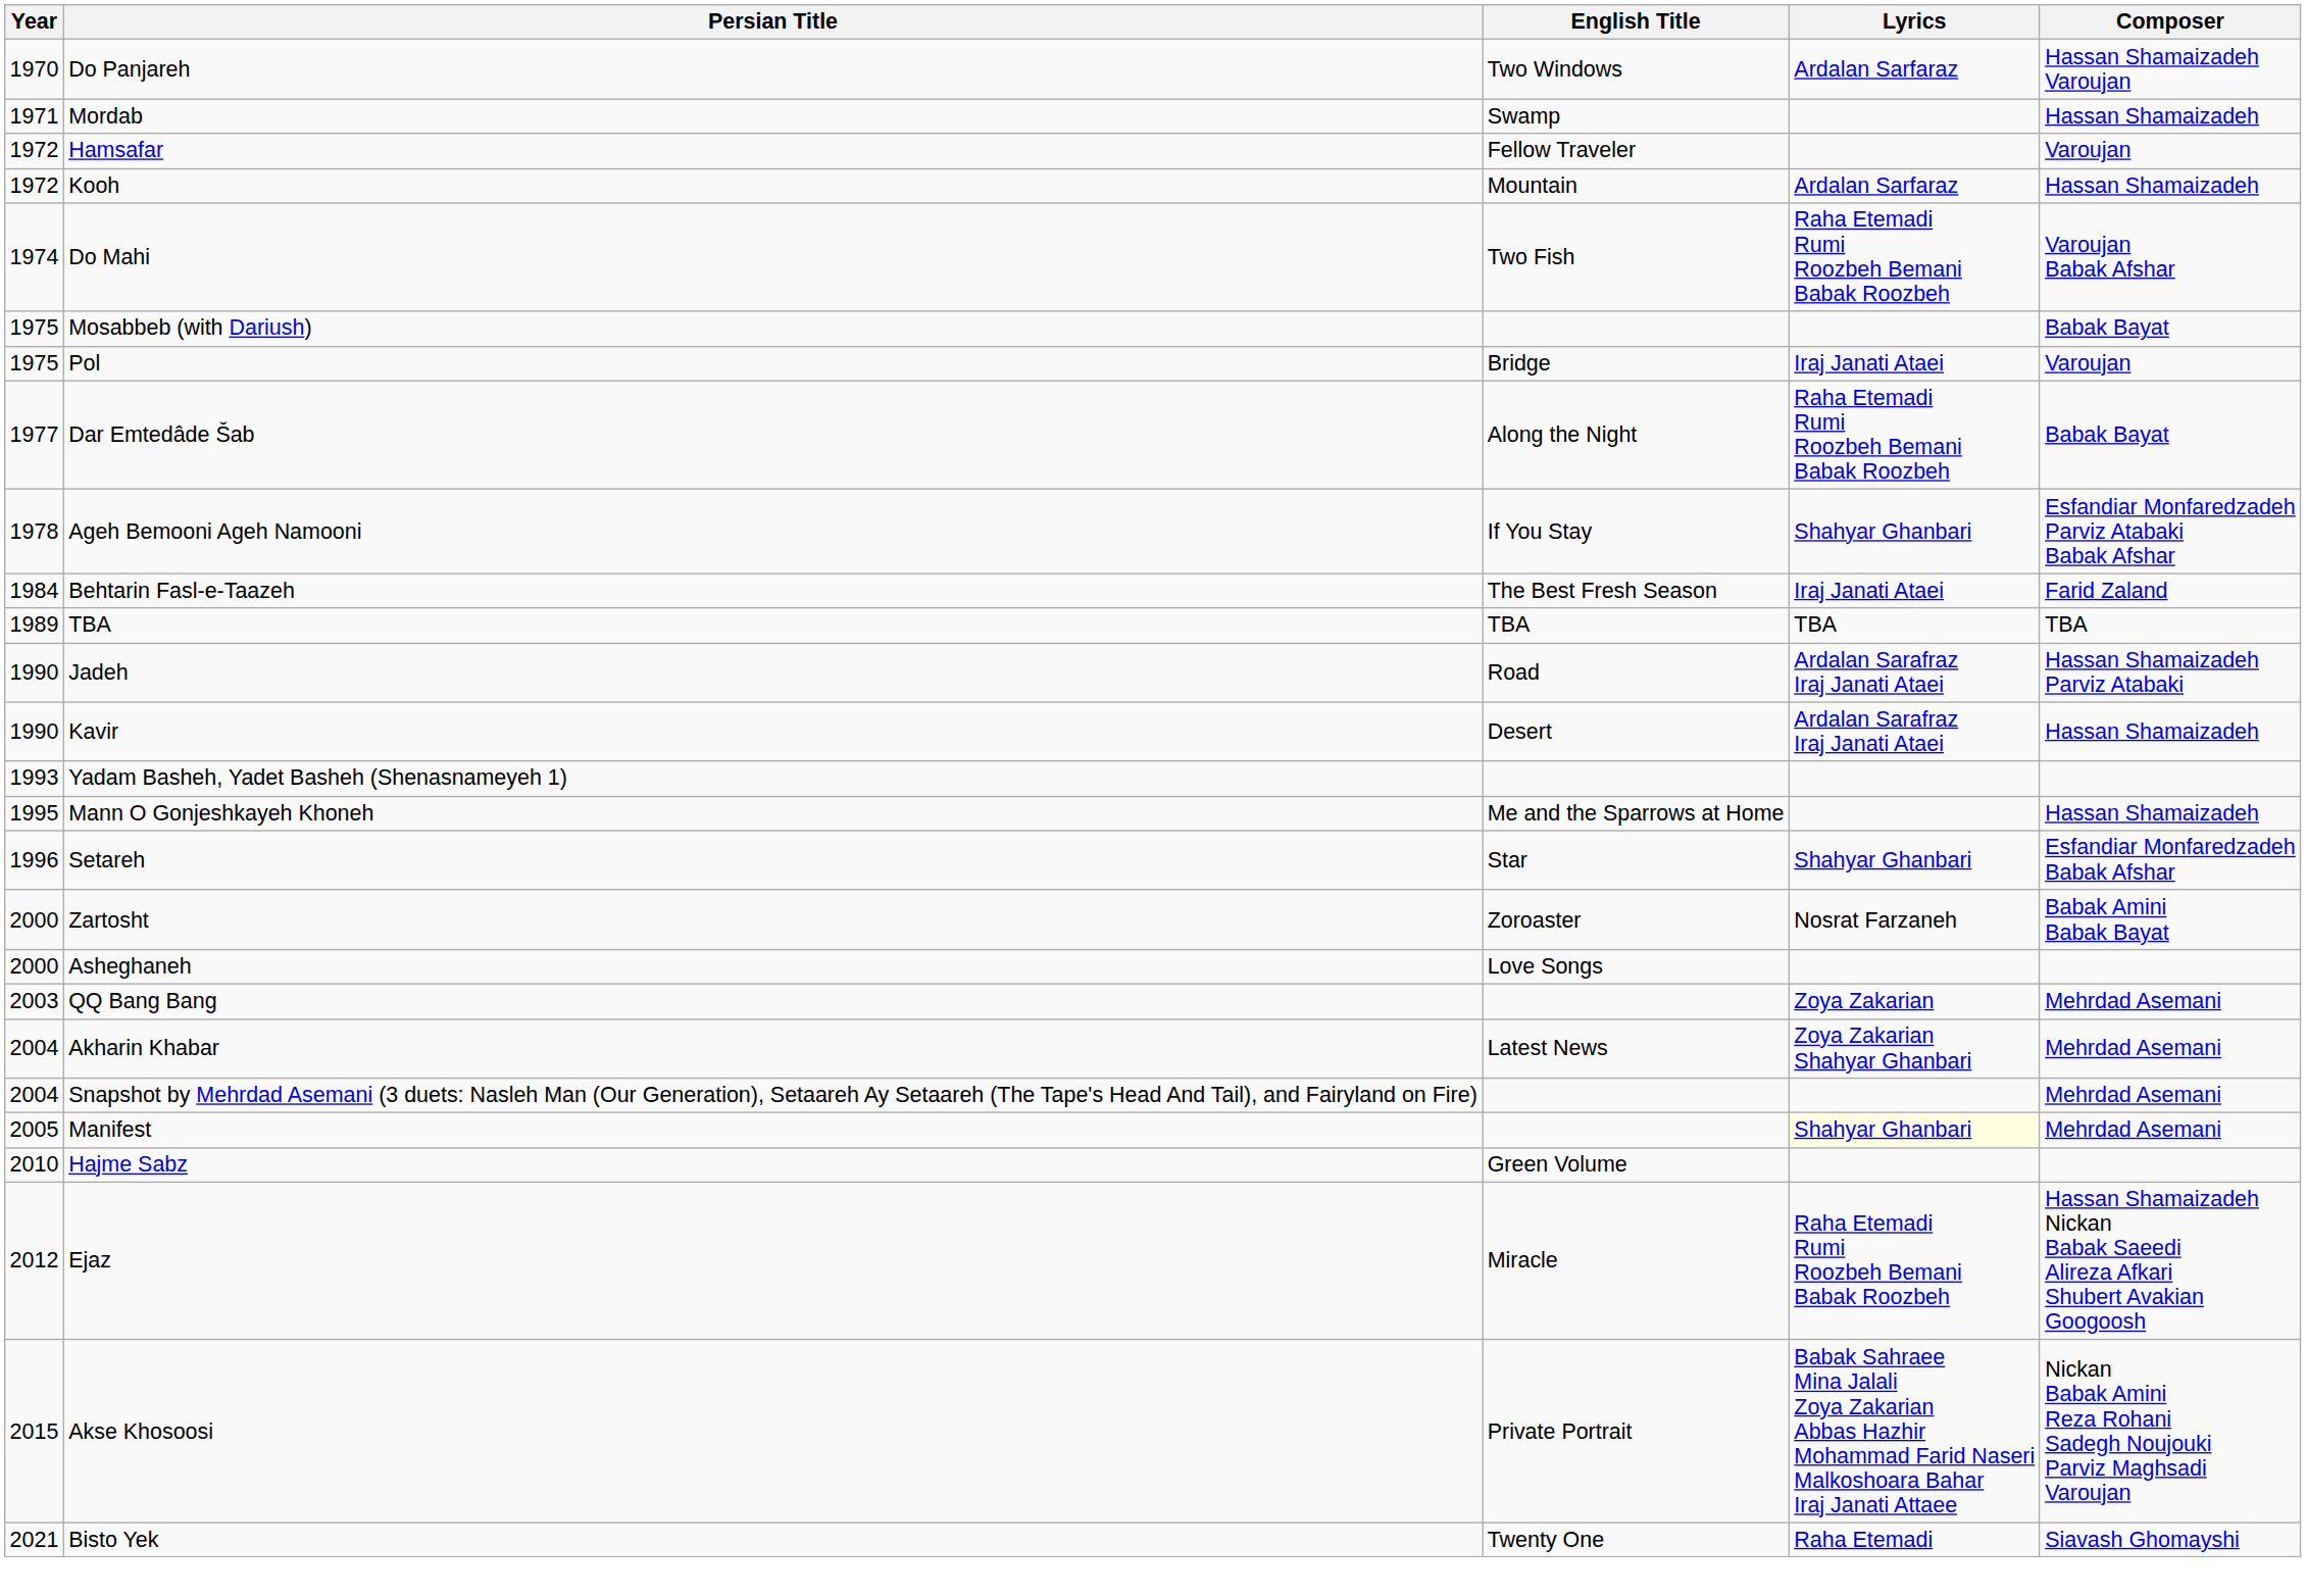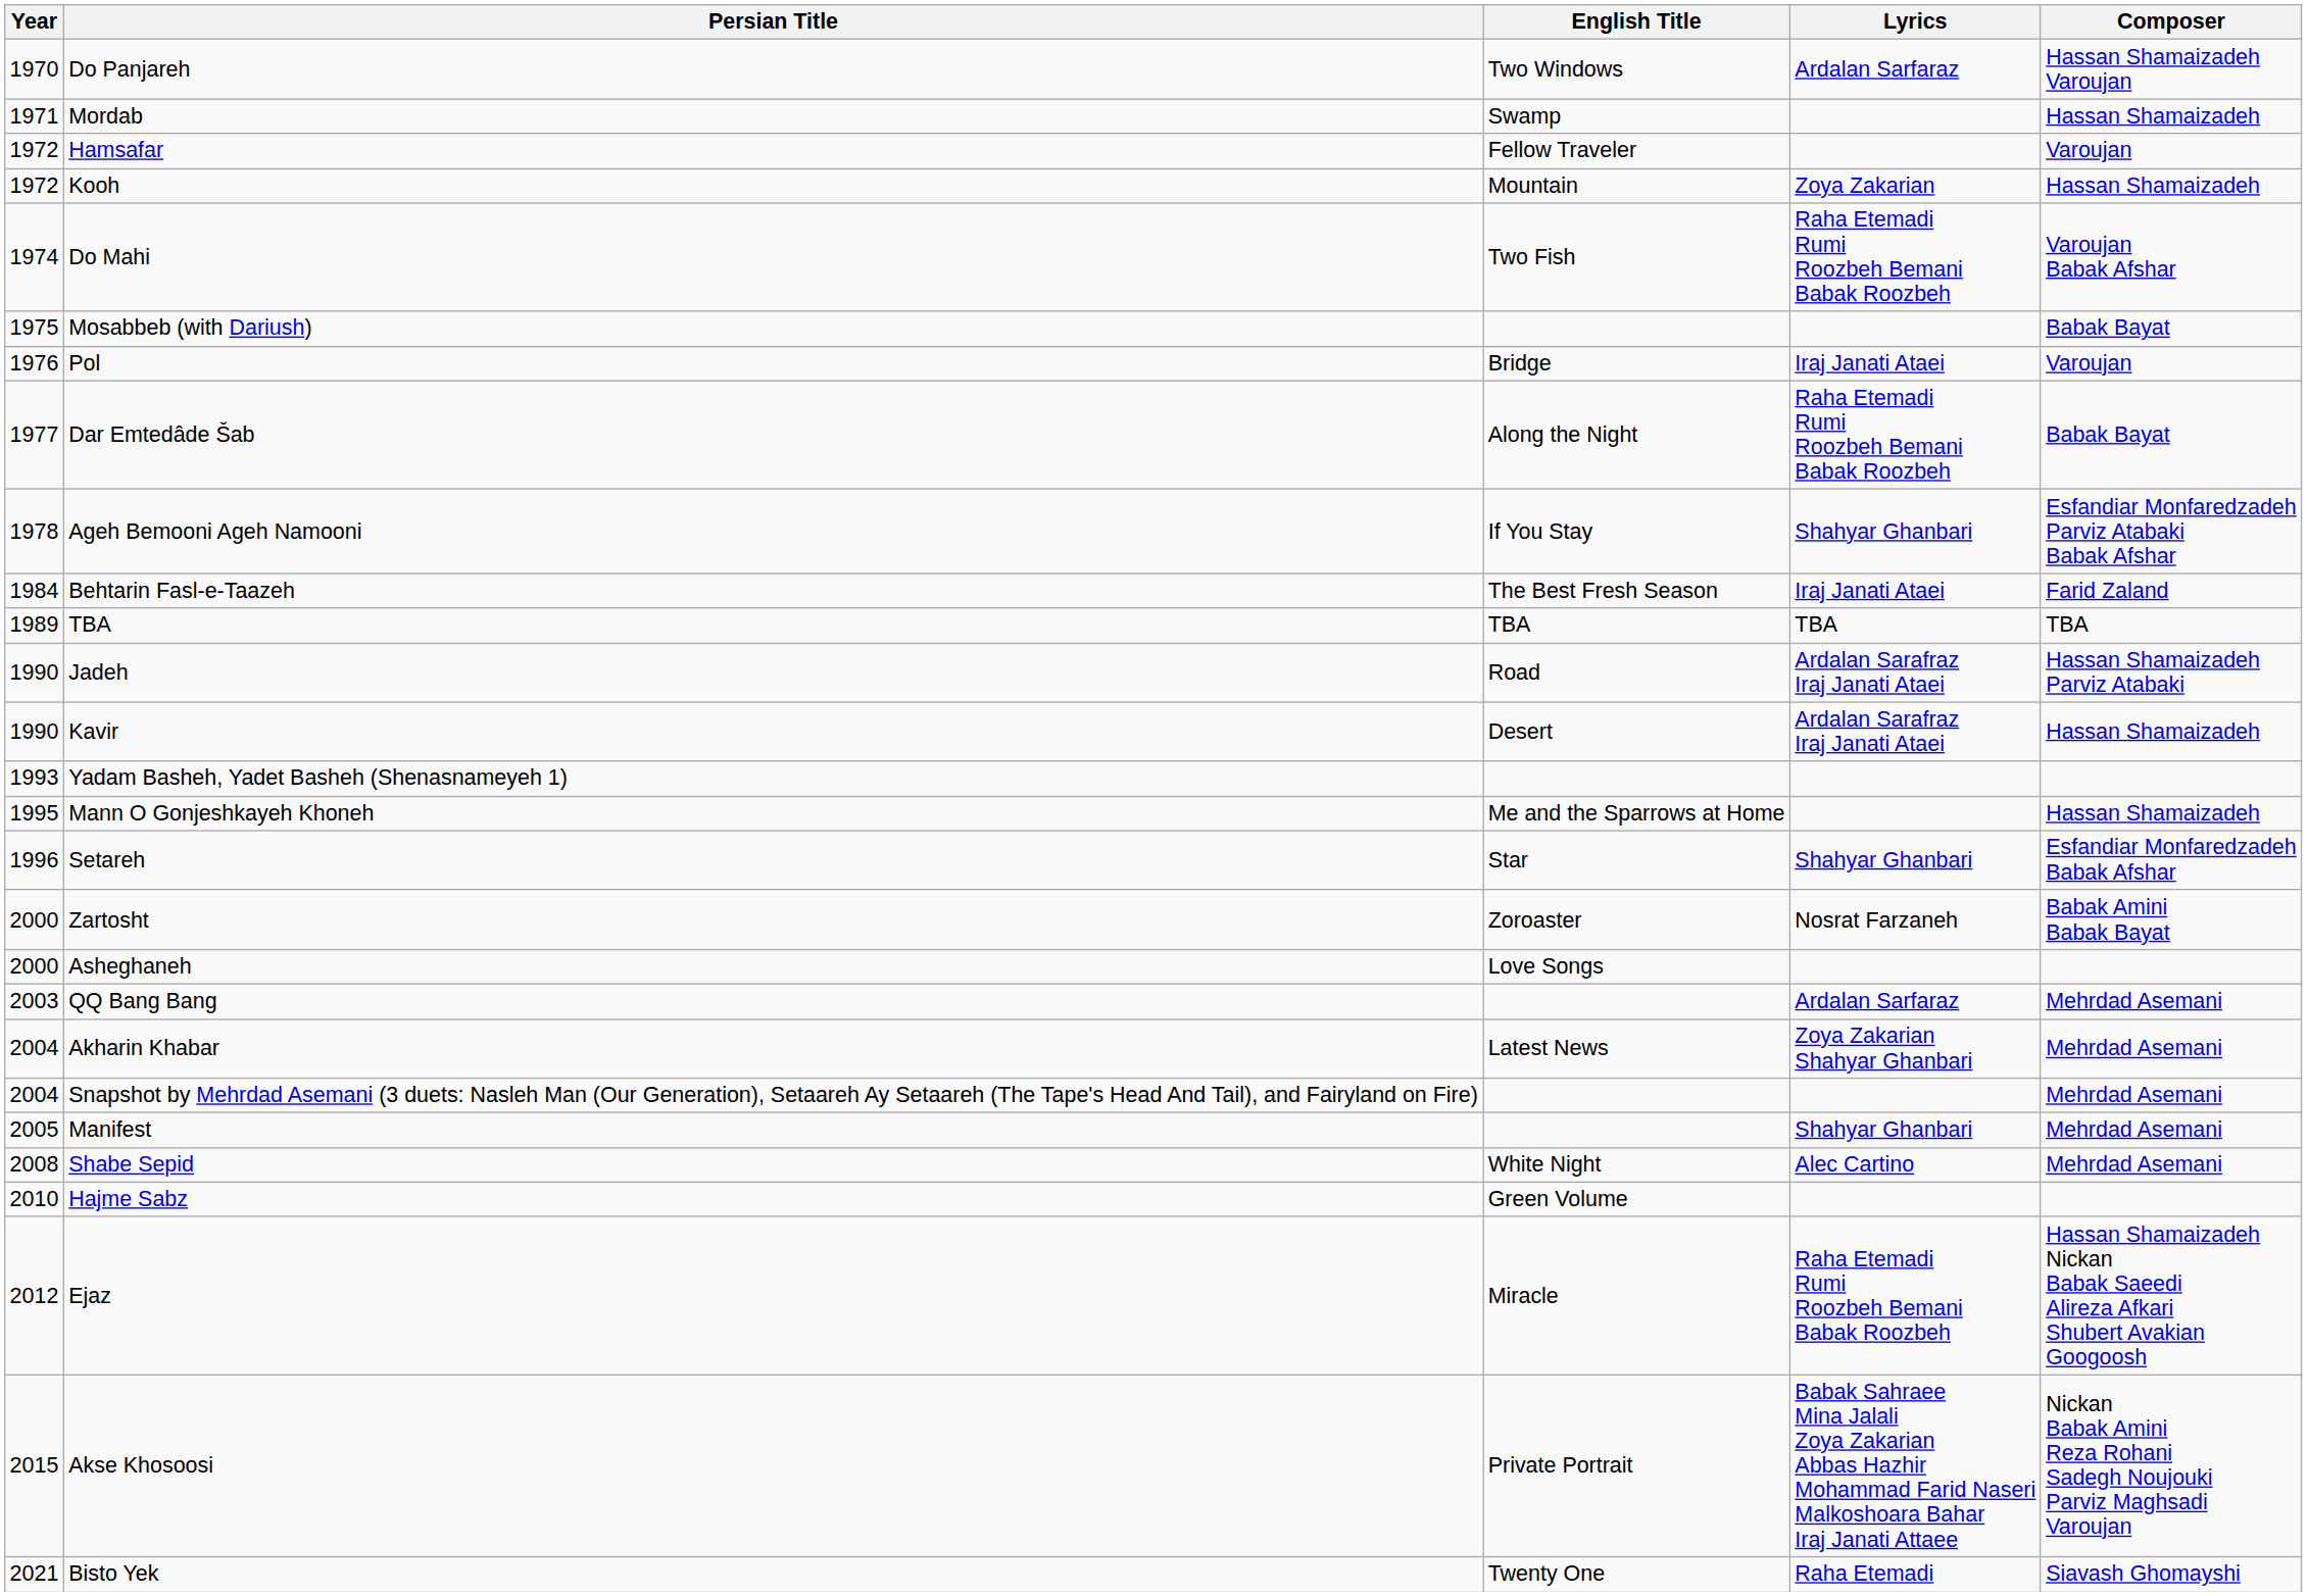Kooh | Lyrics: Ardalan Sarfaraz -> Zoya Zakarian
Pol | Year: 1975 -> 1976
QQ Bang Bang | Lyrics: Zoya Zakarian -> Ardalan Sarfaraz
Manifest | Lyrics: lightyellow background -> no background
+ row: 2008 | Shabe Sepid | White Night | Alec Cartino | Mehrdad Asemani
